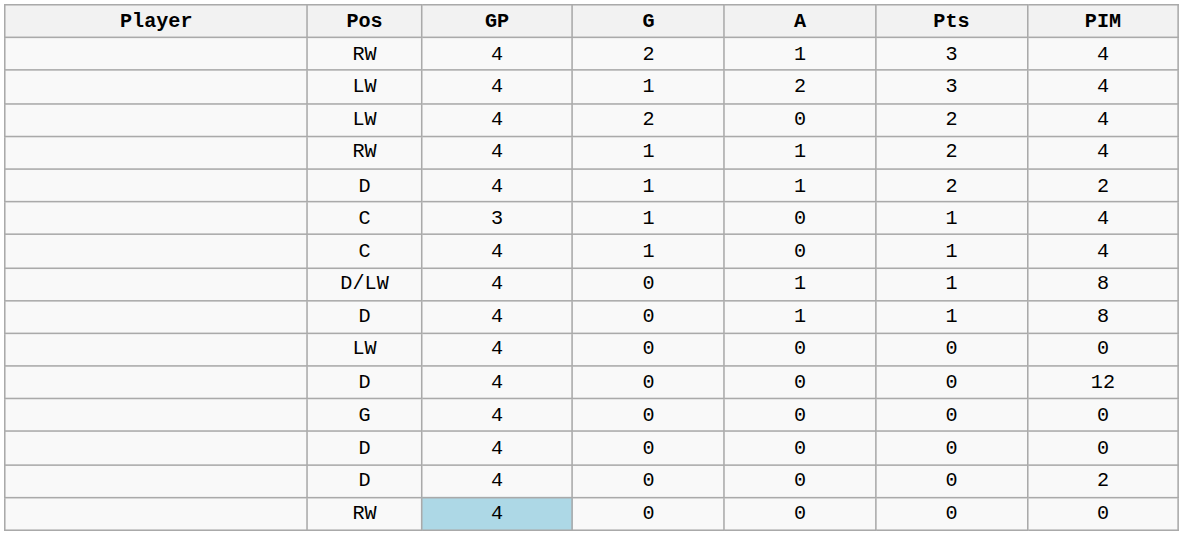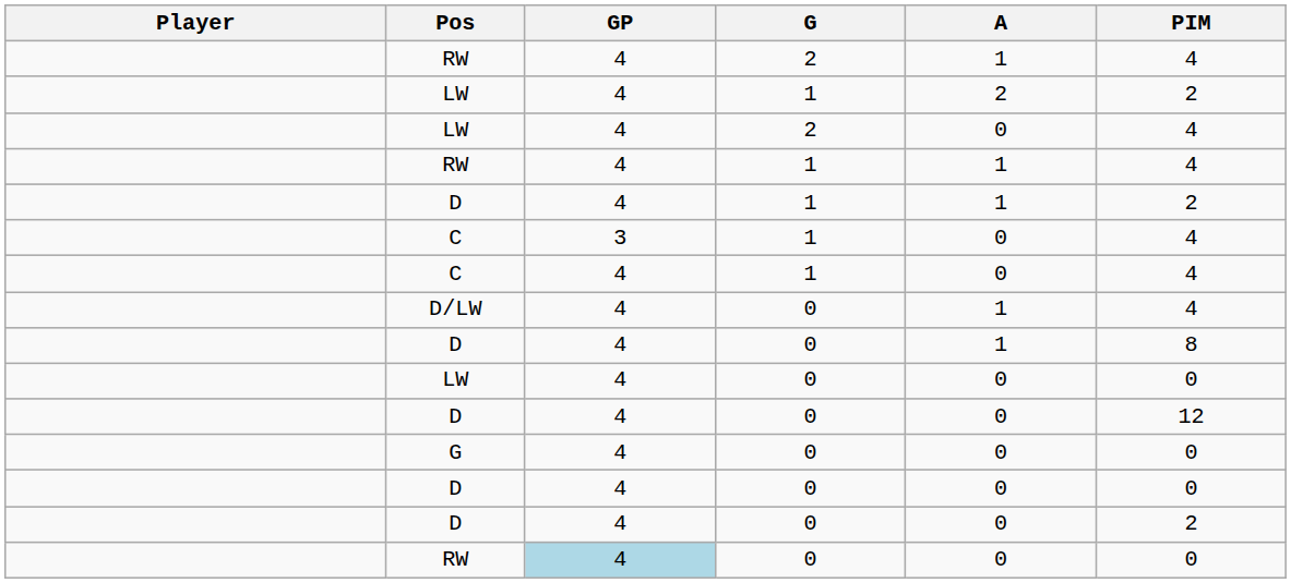- column: Pts | 3 | 3 | 2 | 2 | 2 | 1 | 1 | 1 | 1 | 0 | 0 | 0 | 0 | 0 | 0
LW / 1 | PIM: 4 -> 2
D/LW | PIM: 8 -> 4
